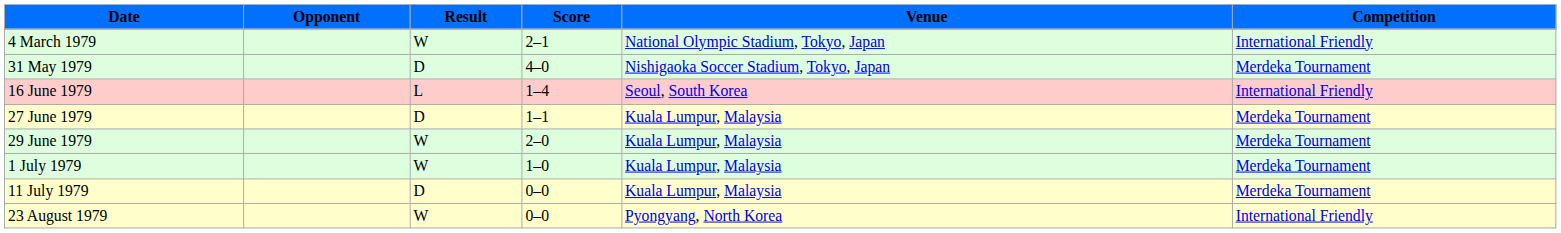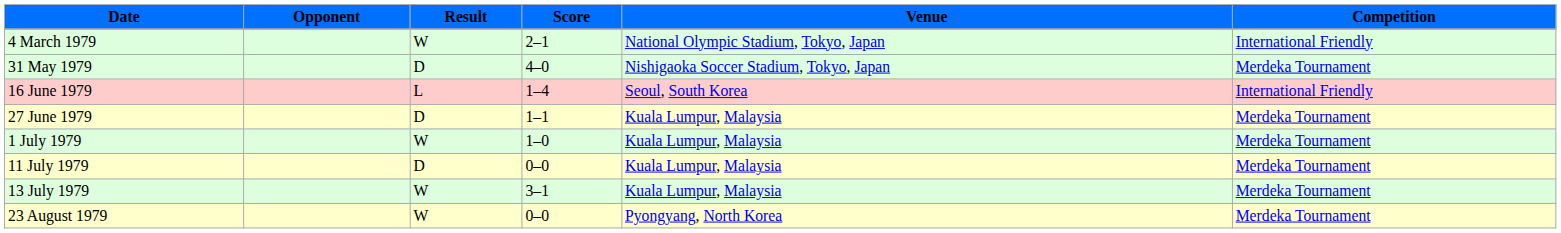- row: 29 June 1979 | W | 2–0 | Kuala Lumpur, Malaysia | Merdeka Tournament
+ row: 13 July 1979 | W | 3–1 | Kuala Lumpur, Malaysia | Merdeka Tournament
23 August 1979 | Competition: International Friendly -> Merdeka Tournament
